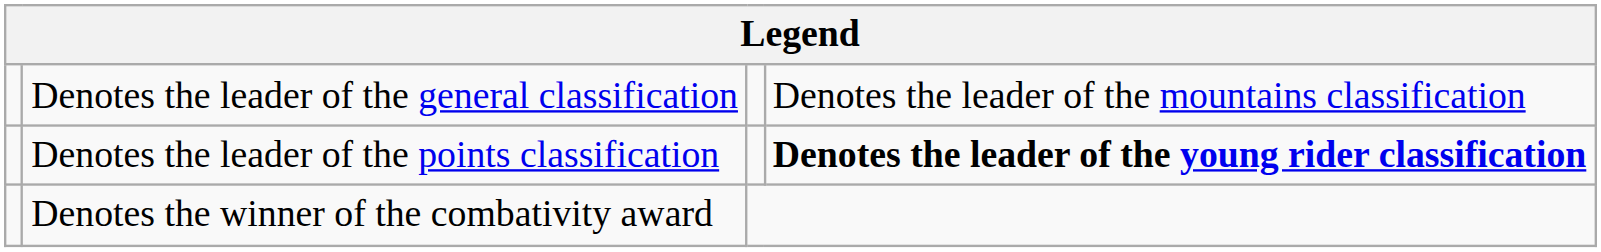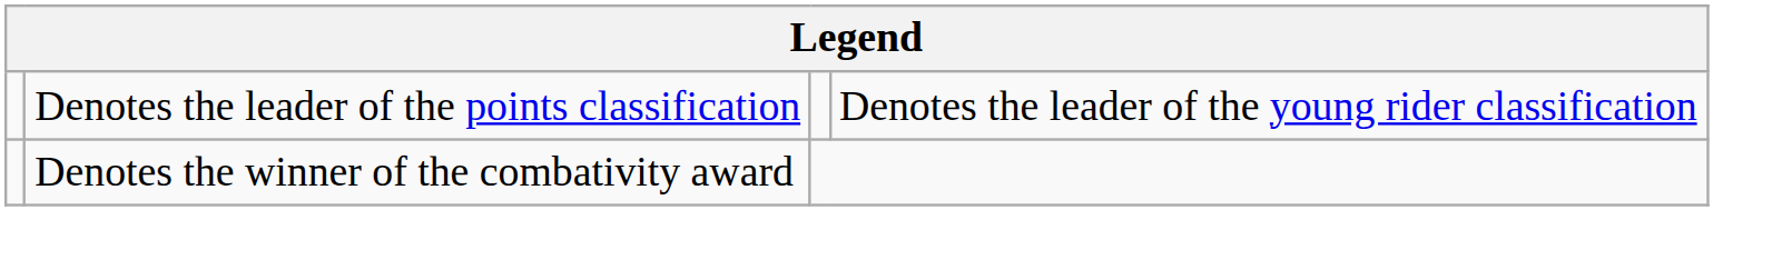- row: Denotes the leader of the general classification | Denotes the leader of the mountains classification
Denotes the leader of the points classification | column 4: bold -> normal
